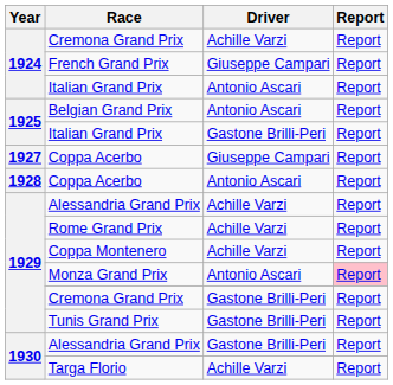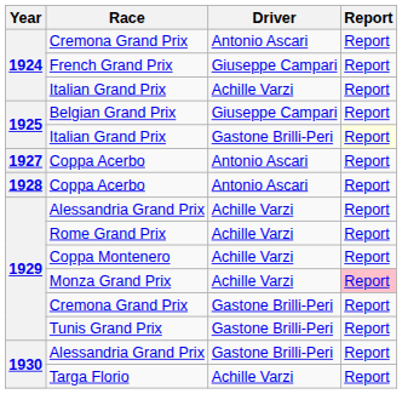1924 / Cremona Grand Prix | Driver: Achille Varzi -> Antonio Ascari
1924 / Italian Grand Prix | Driver: Antonio Ascari -> Achille Varzi
Belgian Grand Prix | Driver: Antonio Ascari -> Giuseppe Campari
1925 / Italian Grand Prix | Report: no background -> lightyellow background
1927 / Coppa Acerbo | Driver: Giuseppe Campari -> Antonio Ascari
Monza Grand Prix | Driver: Antonio Ascari -> Achille Varzi
